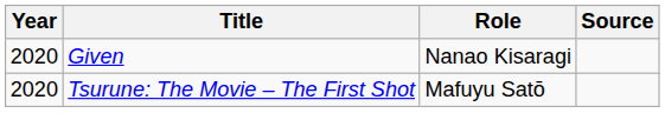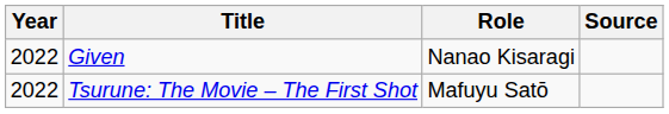Given | Year: 2020 -> 2022
Tsurune: The Movie – The First Shot | Year: 2020 -> 2022
